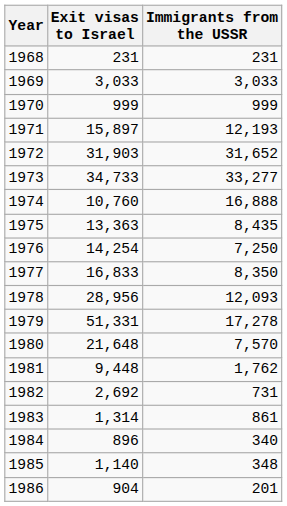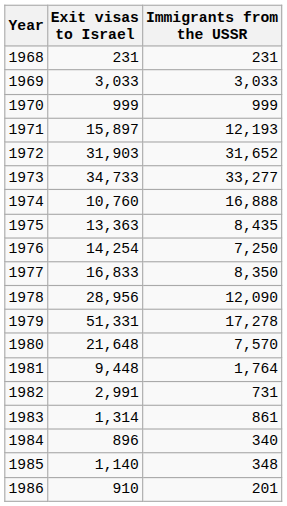1978 | Immigrants from the USSR: 12,093 -> 12,090
1981 | Immigrants from the USSR: 1,762 -> 1,764
1982 | Exit visas to Israel: 2,692 -> 2,991
1986 | Exit visas to Israel: 904 -> 910
